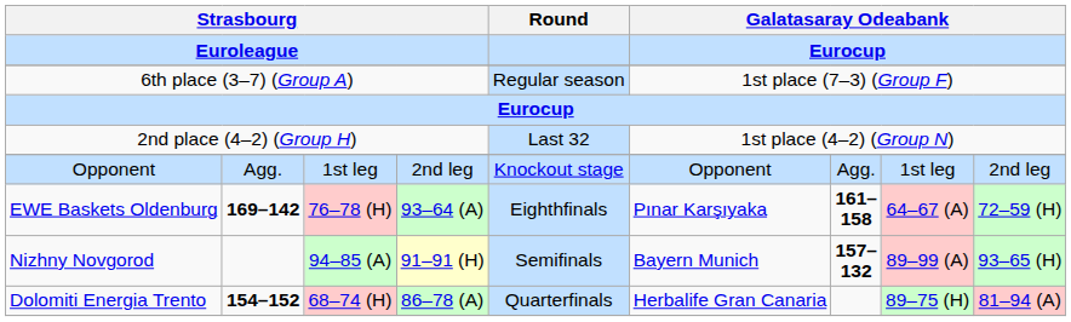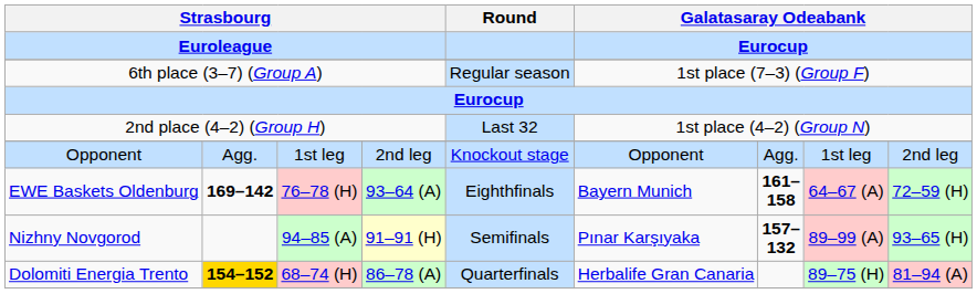EWE Baskets Oldenburg | column 6: Pınar Karşıyaka -> Bayern Munich
Nizhny Novgorod | column 6: Bayern Munich -> Pınar Karşıyaka
Dolomiti Energia Trento | column 2: no background -> gold background
